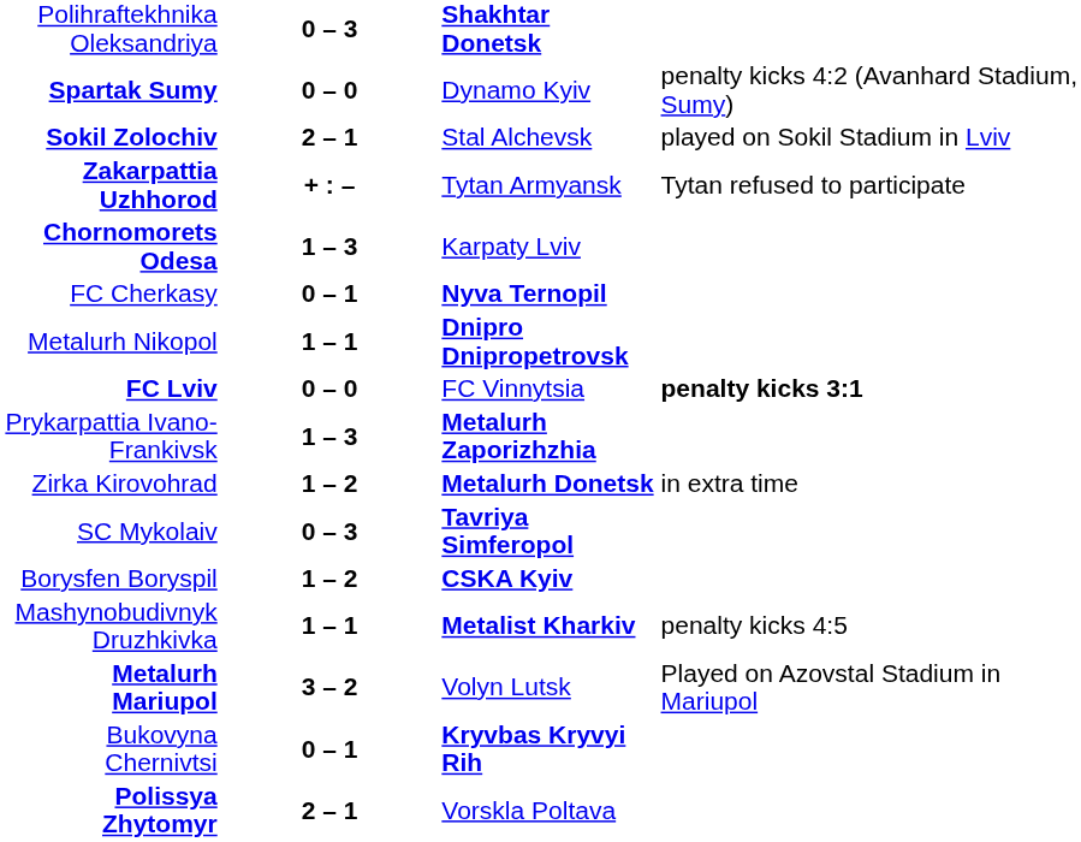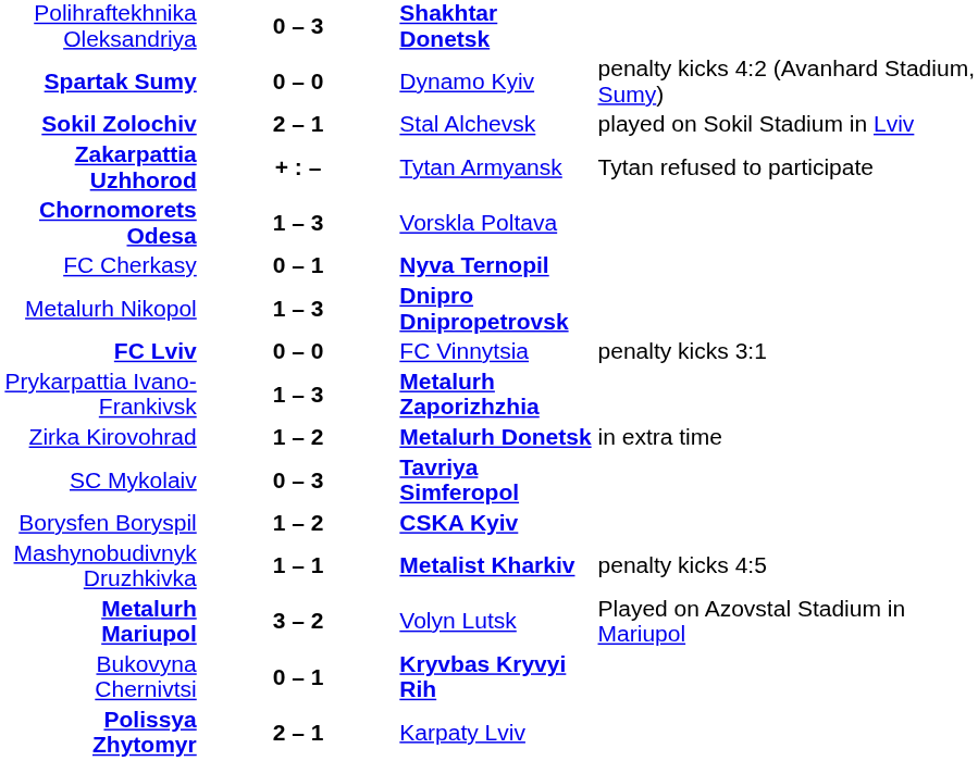Chornomorets Odesa | column 3: Karpaty Lviv -> Vorskla Poltava
Metalurh Nikopol | column 2: 1 – 1 -> 1 – 3
FC Lviv | column 4: bold -> normal
Polissya Zhytomyr | column 3: Vorskla Poltava -> Karpaty Lviv
